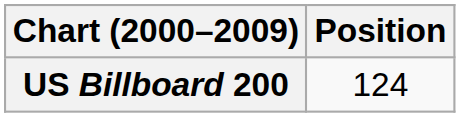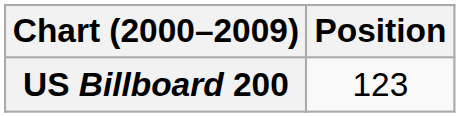US Billboard 200 | Position: 124 -> 123
